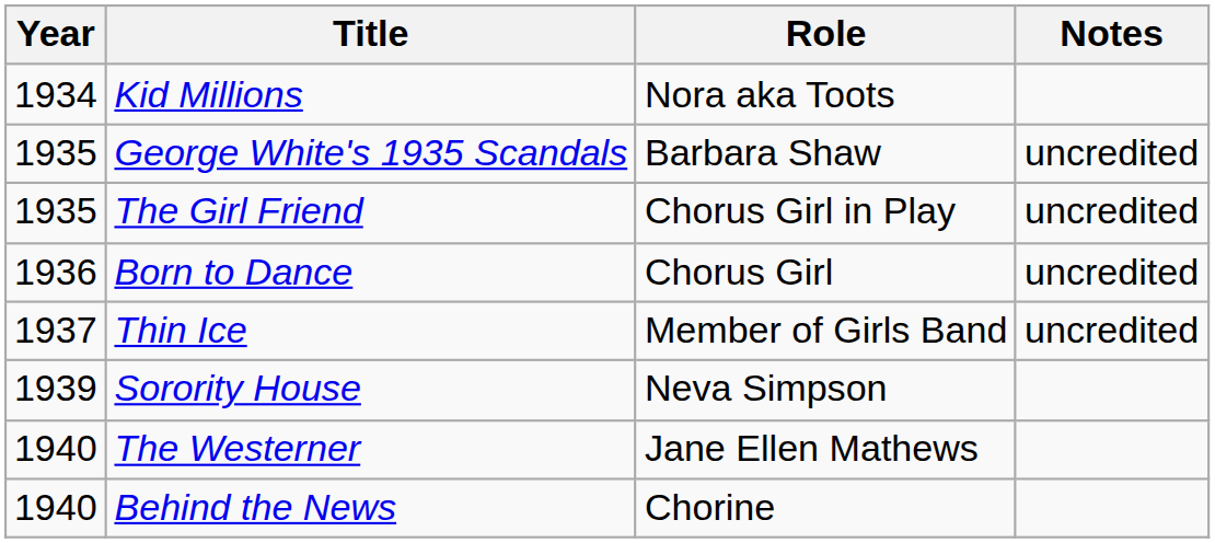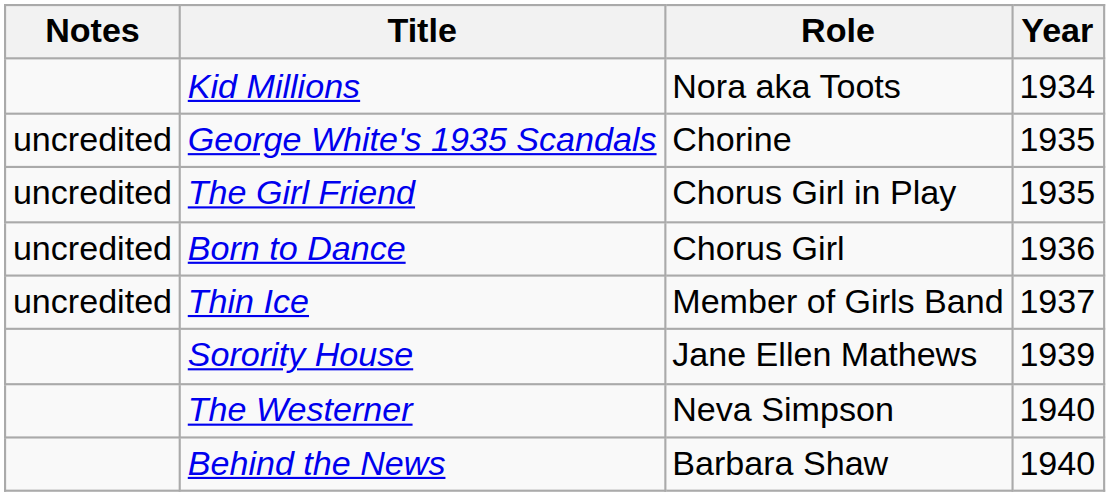columns swapped: Year <-> Notes
George White's 1935 Scandals | Role: Barbara Shaw -> Chorine
Sorority House | Role: Neva Simpson -> Jane Ellen Mathews
The Westerner | Role: Jane Ellen Mathews -> Neva Simpson
Behind the News | Role: Chorine -> Barbara Shaw
